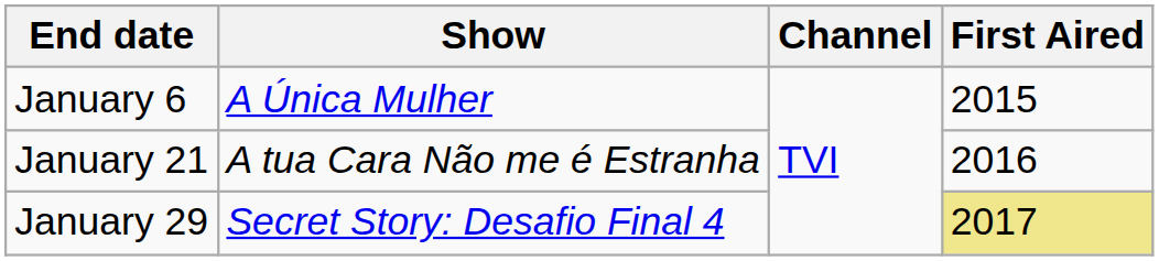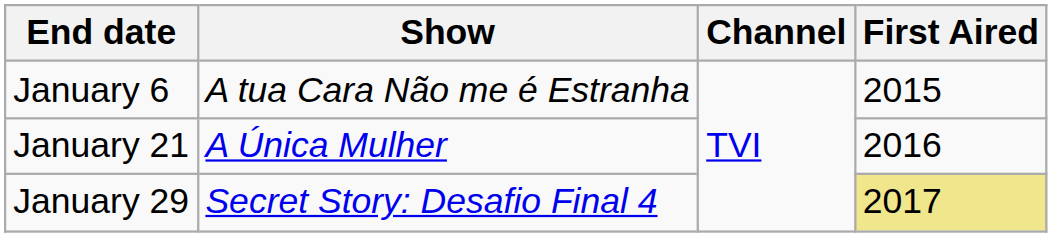January 6 | Show: A Única Mulher -> A tua Cara Não me é Estranha
January 21 | Show: A tua Cara Não me é Estranha -> A Única Mulher
